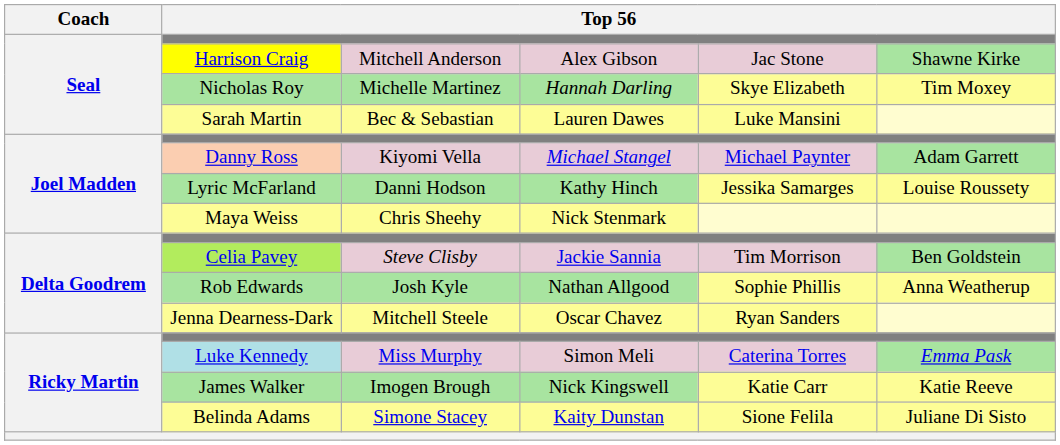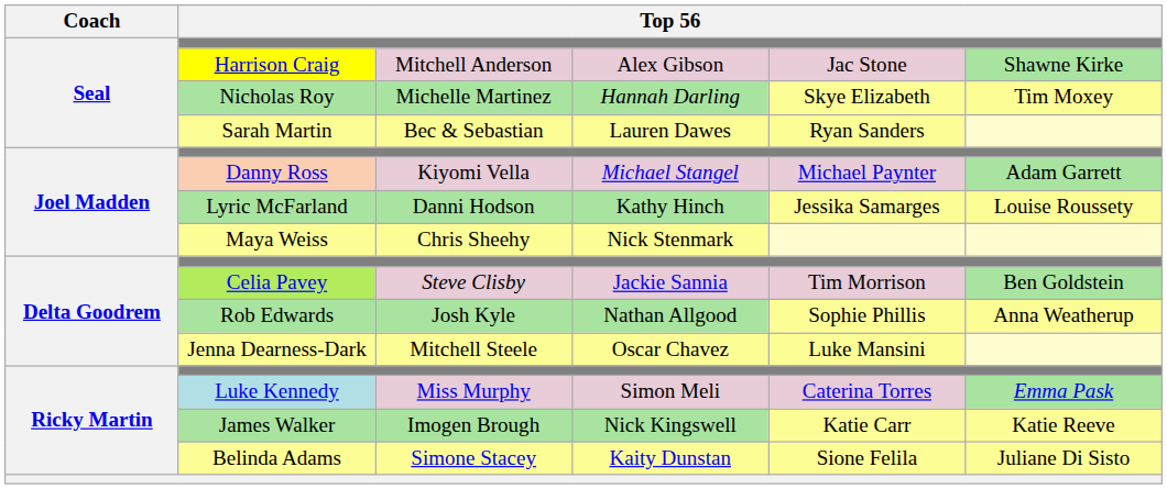Sarah Martin | column 5: Luke Mansini -> Ryan Sanders
Jenna Dearness-Dark | column 5: Ryan Sanders -> Luke Mansini
